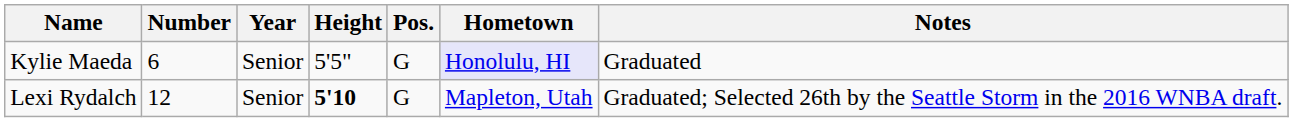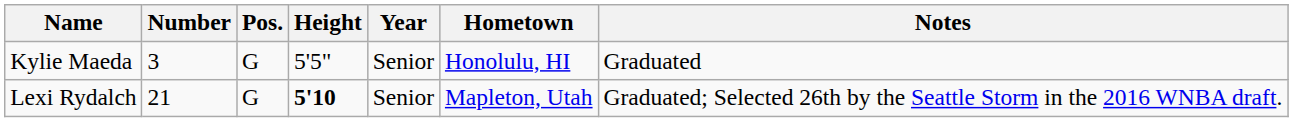columns swapped: Pos. <-> Year
Kylie Maeda | Number: 6 -> 3
Kylie Maeda | Hometown: lavender background -> no background
Lexi Rydalch | Number: 12 -> 21
